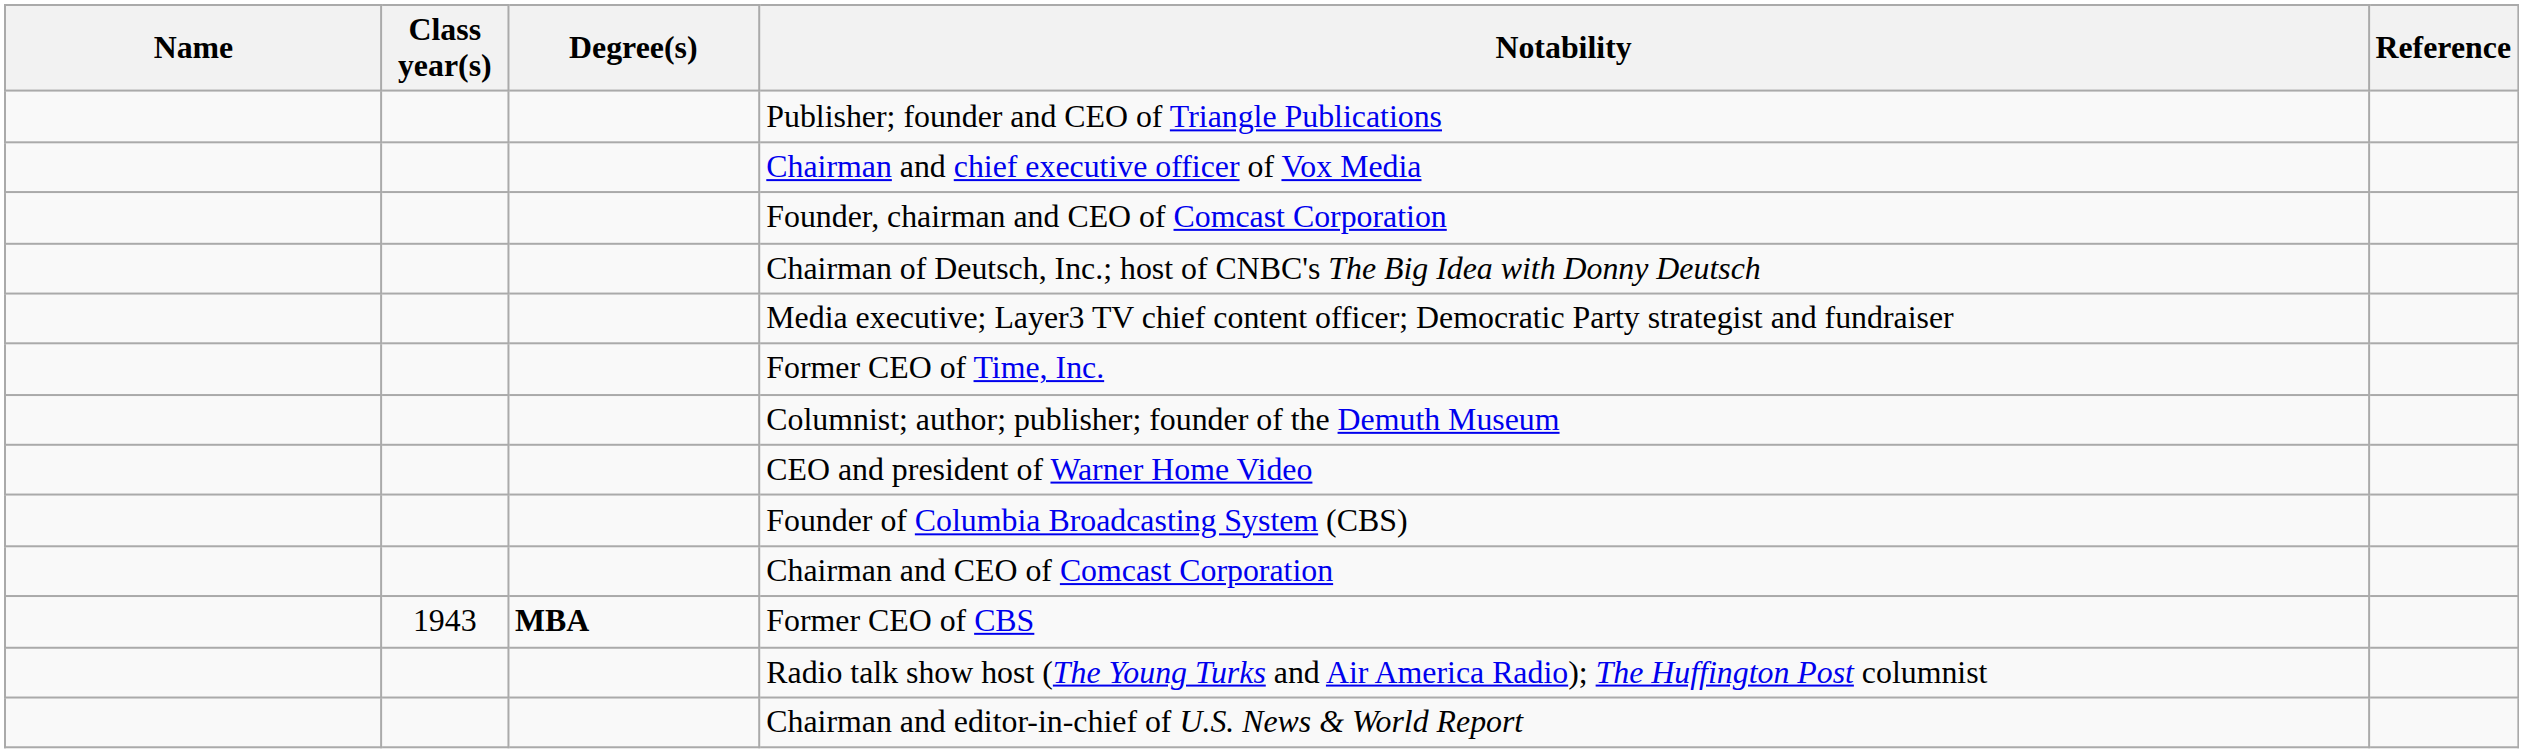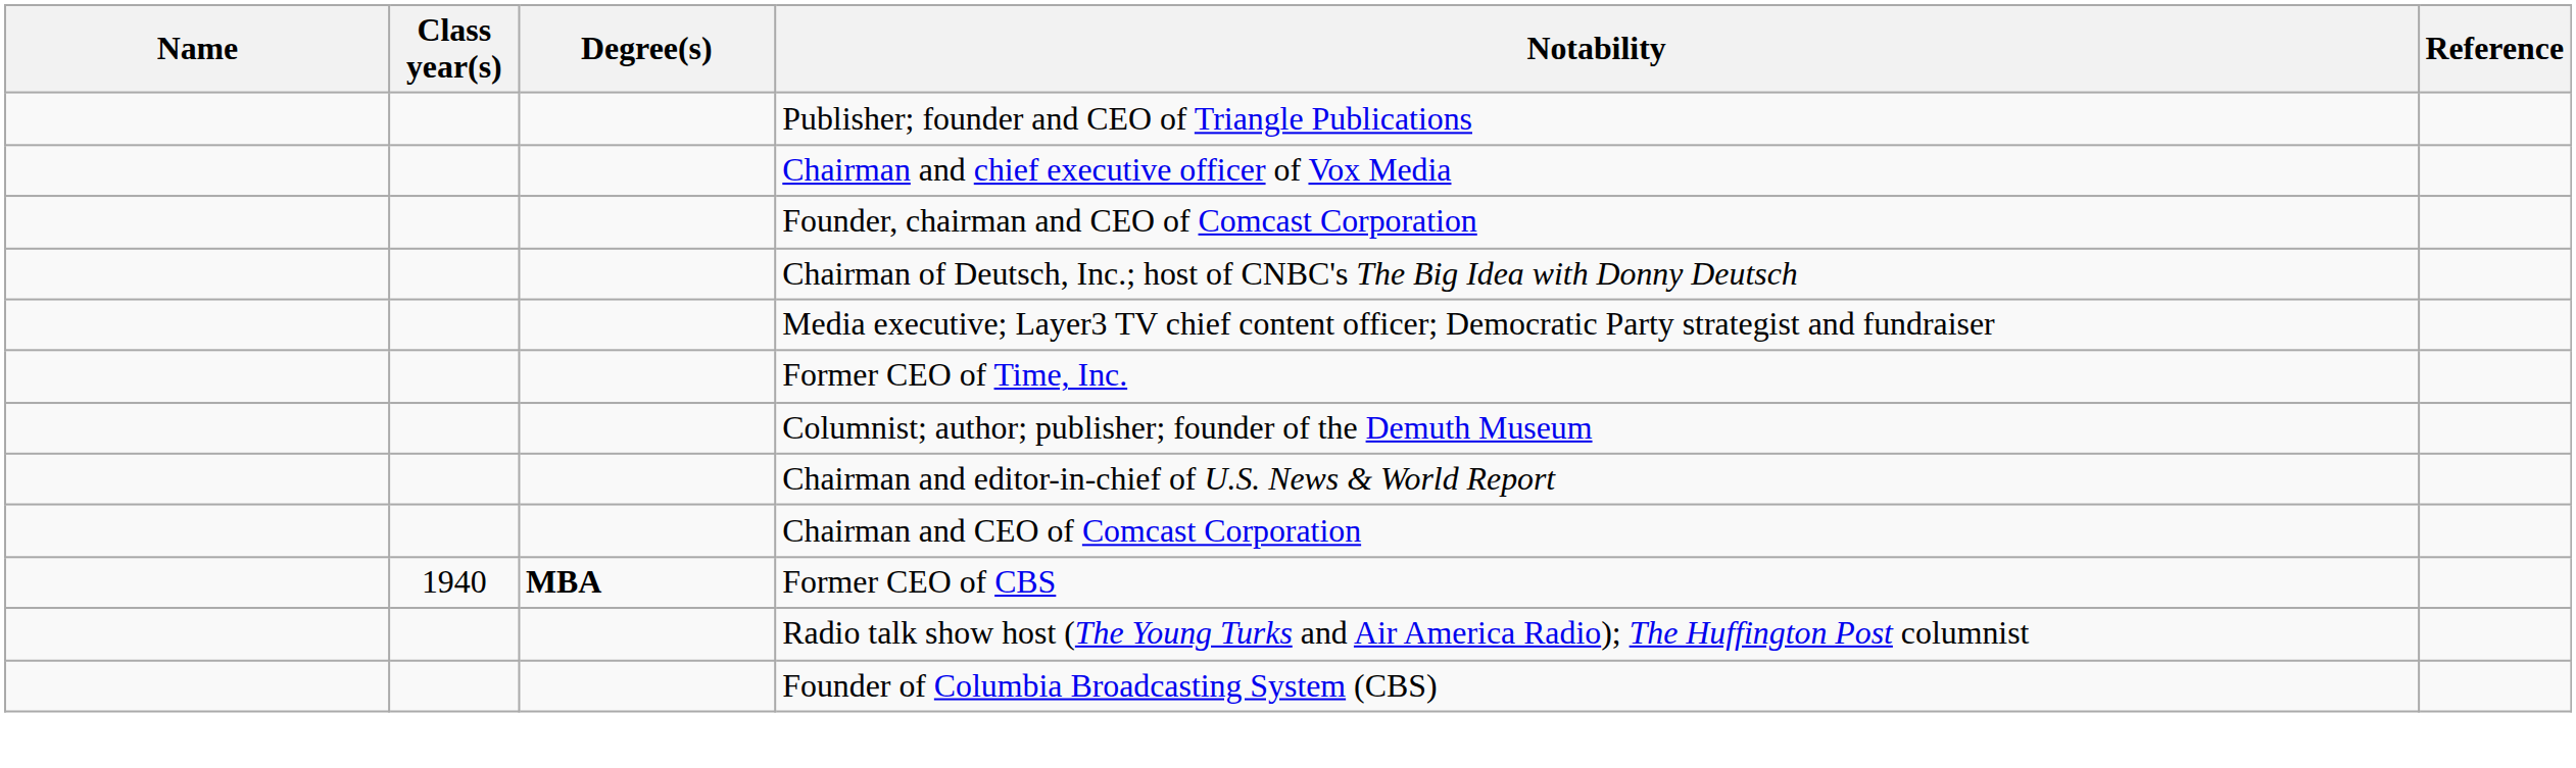- row: CEO and president of Warner Home Video
rows swapped: Founder of Columbia Broadcasting System (CBS) <-> Chairman and editor-in-chief of U.S. News & World Report
Former CEO of CBS | Class year(s): 1943 -> 1940
